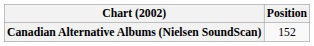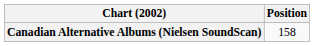Canadian Alternative Albums (Nielsen SoundScan) | Position: 152 -> 158
